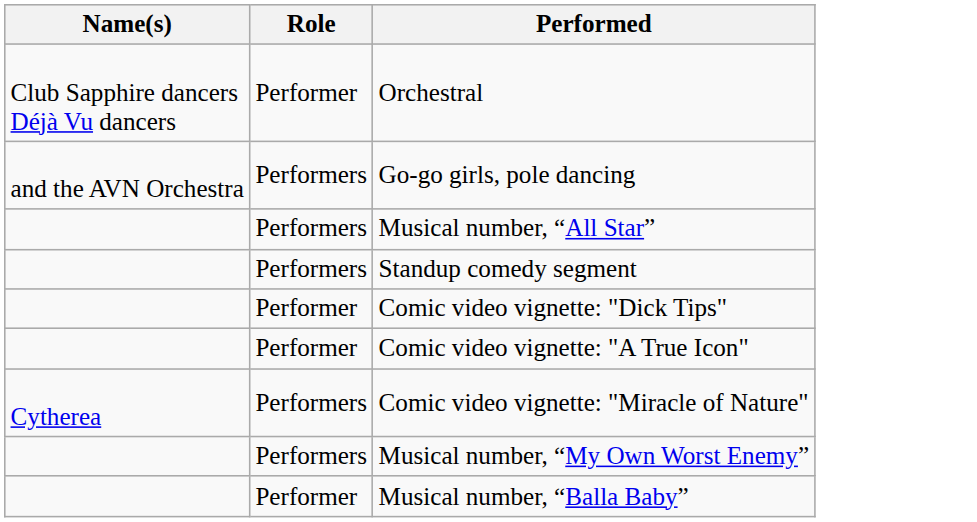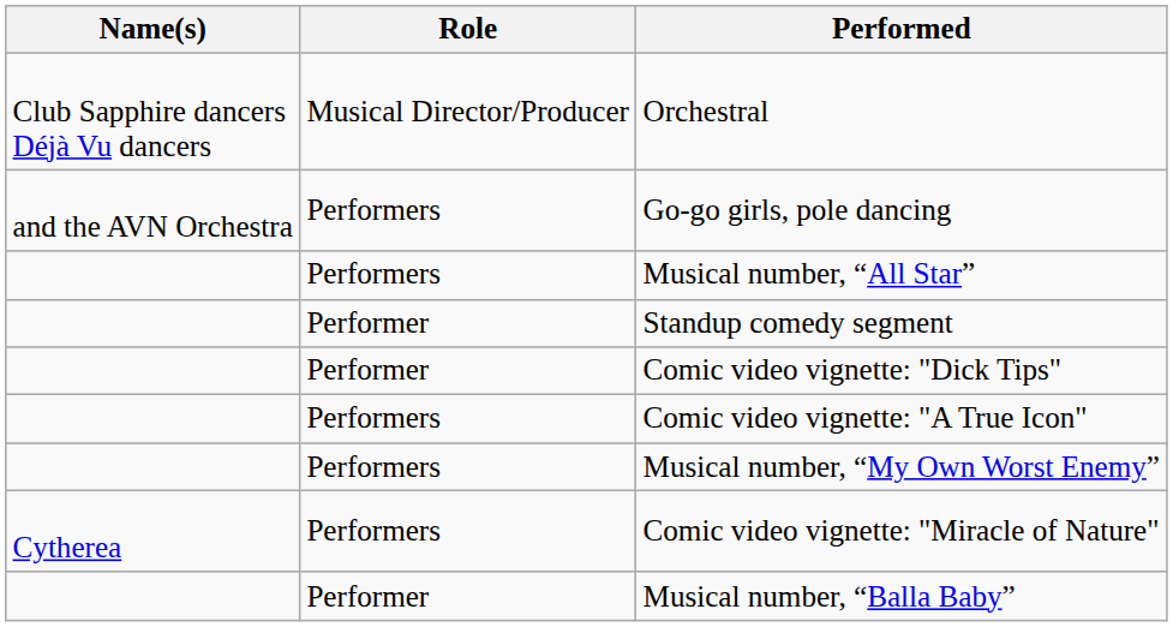Orchestral | Role: Performer -> Musical Director/Producer
Standup comedy segment | Role: Performers -> Performer
Comic video vignette: "A True Icon" | Role: Performer -> Performers
rows swapped: Comic video vignette: "Miracle of Nature" <-> Musical number, “My Own Worst Enemy”
